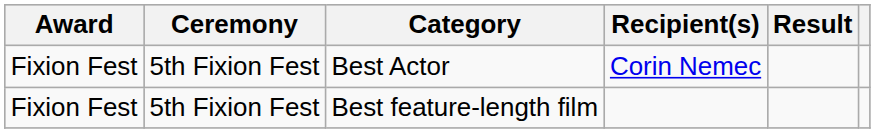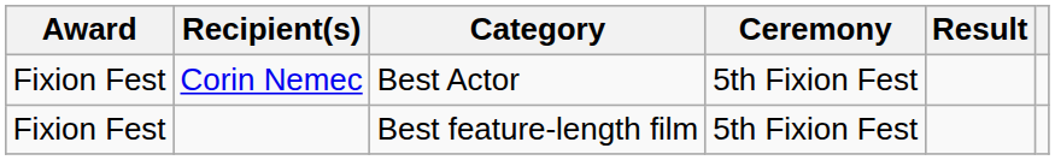columns swapped: Ceremony <-> Recipient(s)
